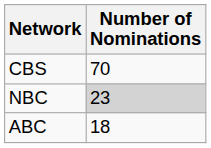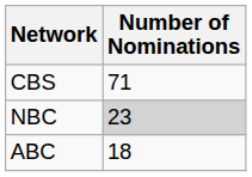CBS | Number of Nominations: 70 -> 71
